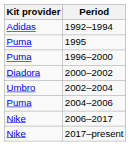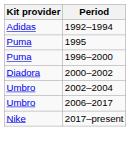- row: Puma | 2004–2006
2006–2017 | Kit provider: Nike -> Umbro
